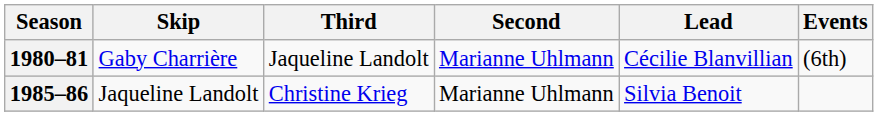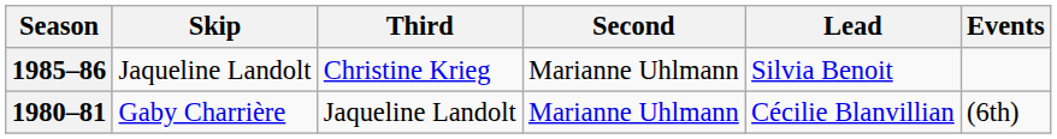rows swapped: 1980–81 <-> 1985–86
